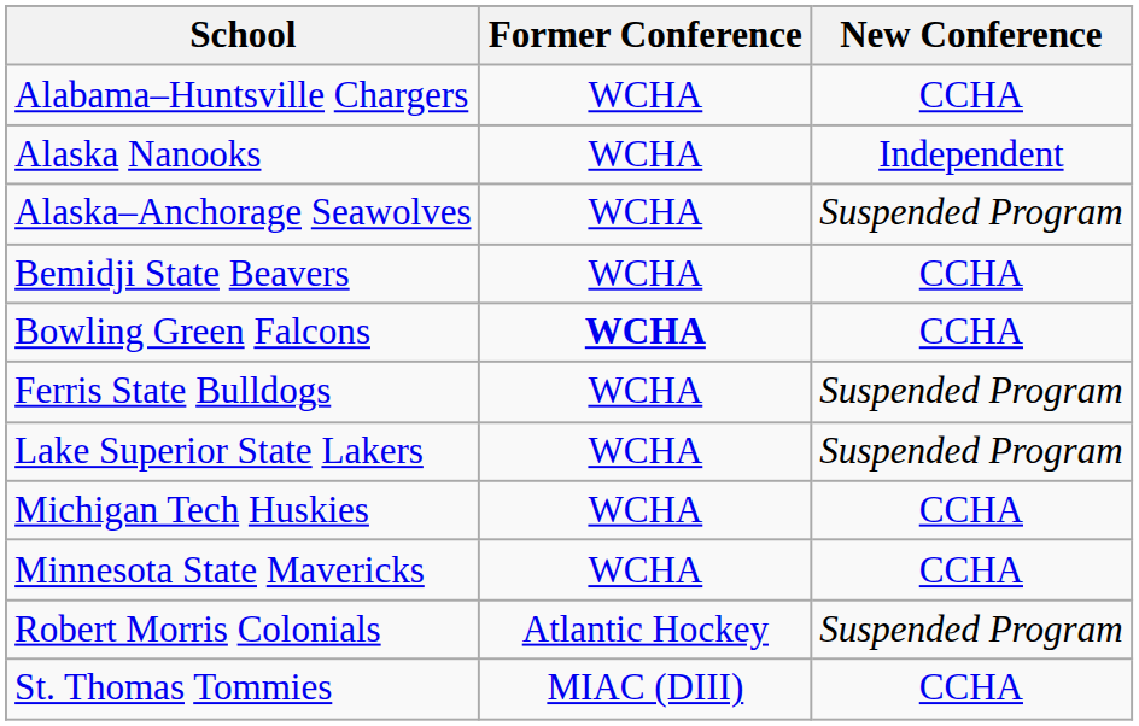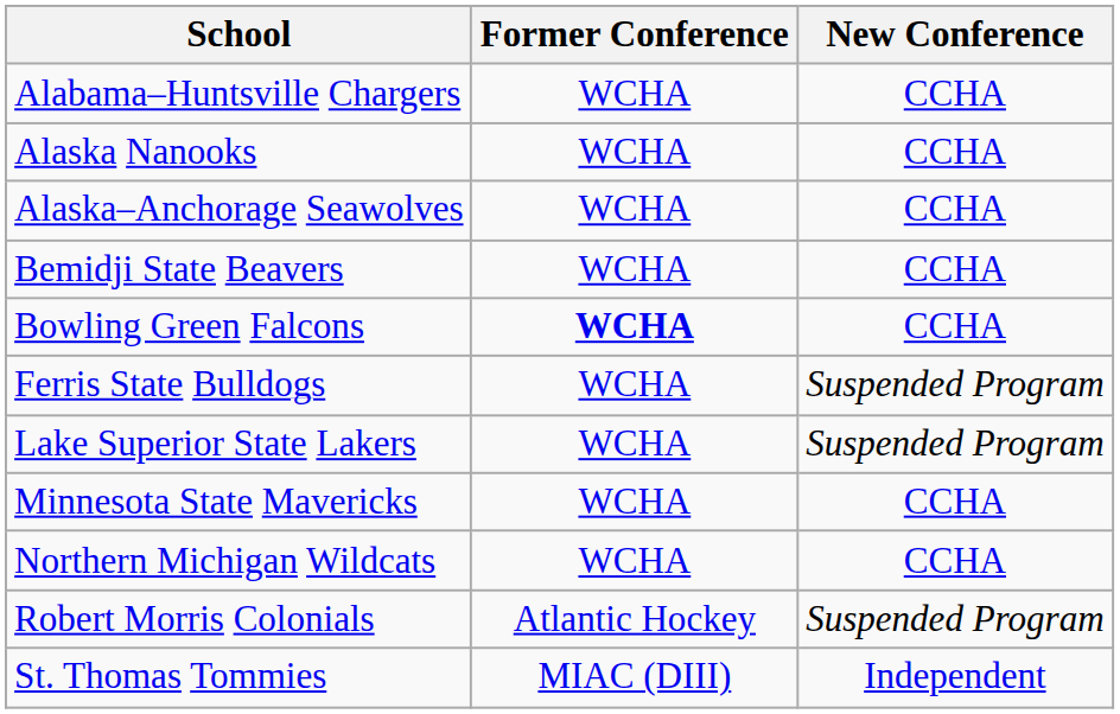Alaska Nanooks | New Conference: Independent -> CCHA
Alaska–Anchorage Seawolves | New Conference: Suspended Program -> CCHA
- row: Michigan Tech Huskies | WCHA | CCHA
+ row: Northern Michigan Wildcats | WCHA | CCHA
St. Thomas Tommies | New Conference: CCHA -> Independent
